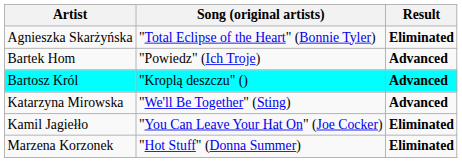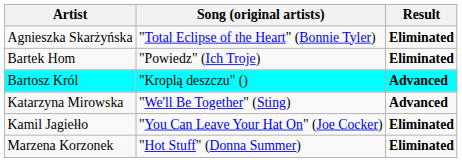Bartek Hom | Result: Advanced -> Eliminated
